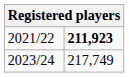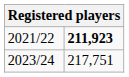2023/24 | column 2: 217,749 -> 217,751
